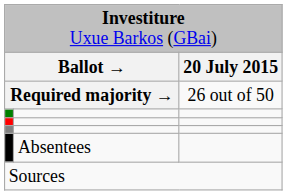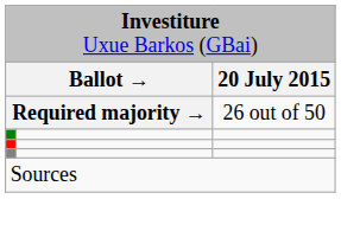- row: Absentees
